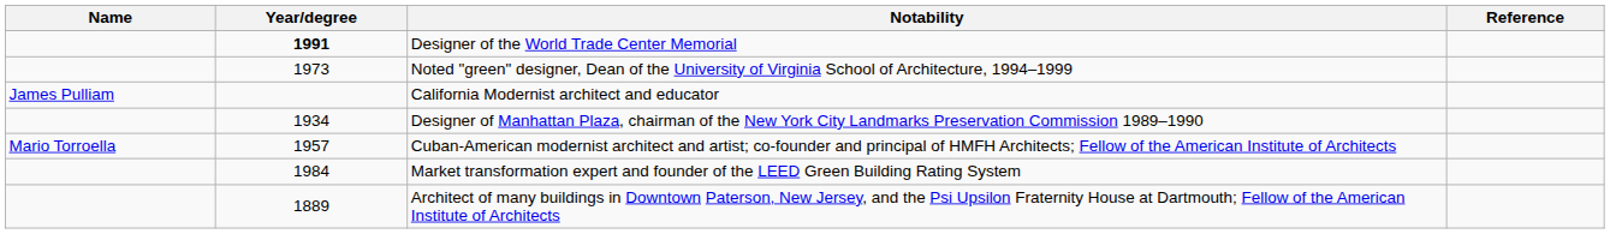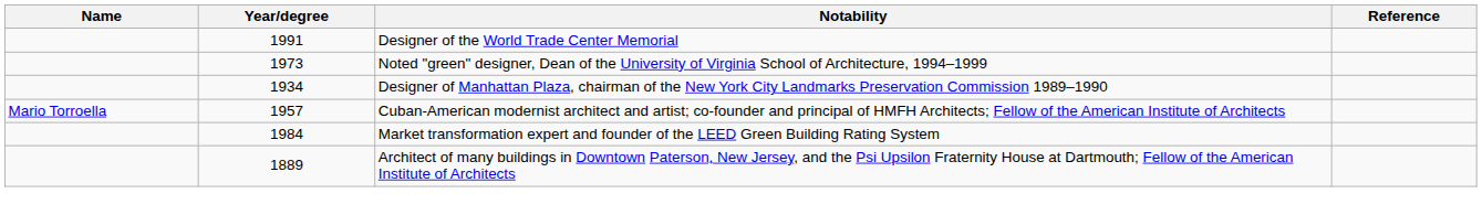Designer of the World Trade Center Memorial | Year/degree: bold -> normal
- row: James Pulliam | California Modernist architect and educator
